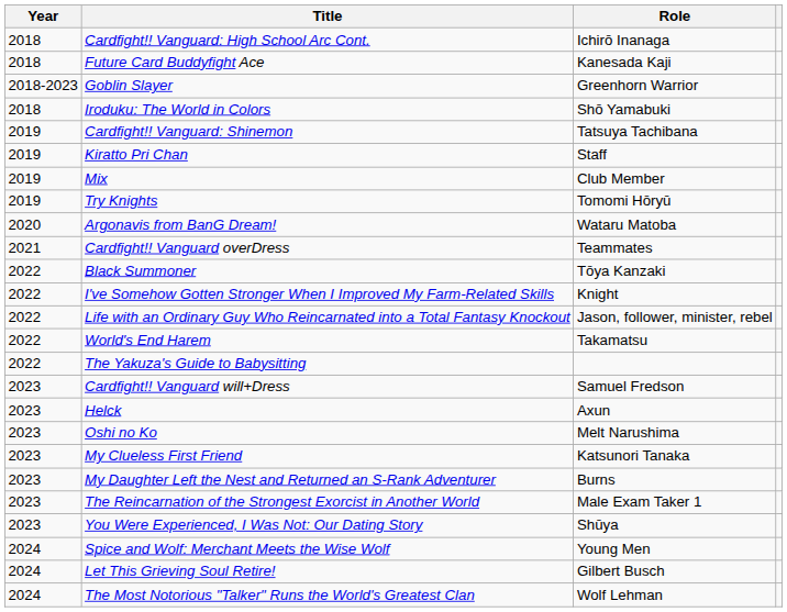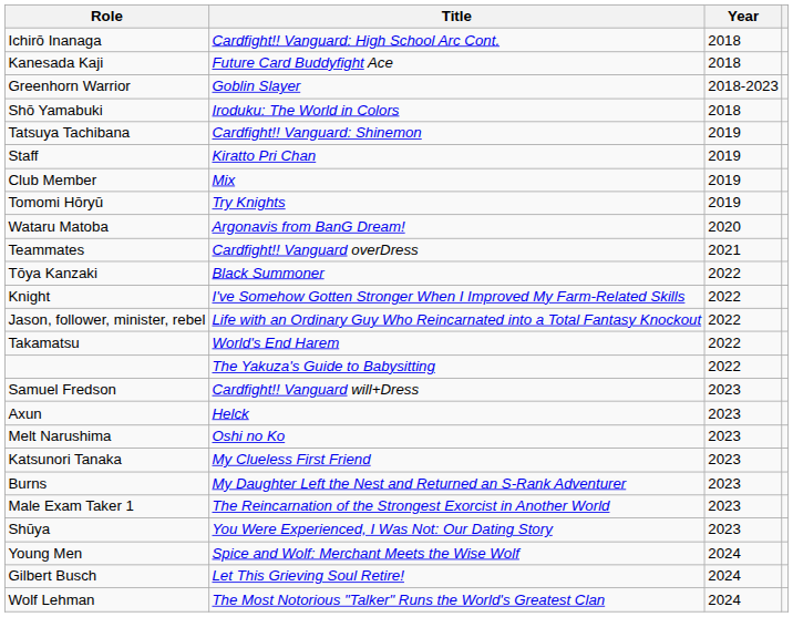columns swapped: Year <-> Role
